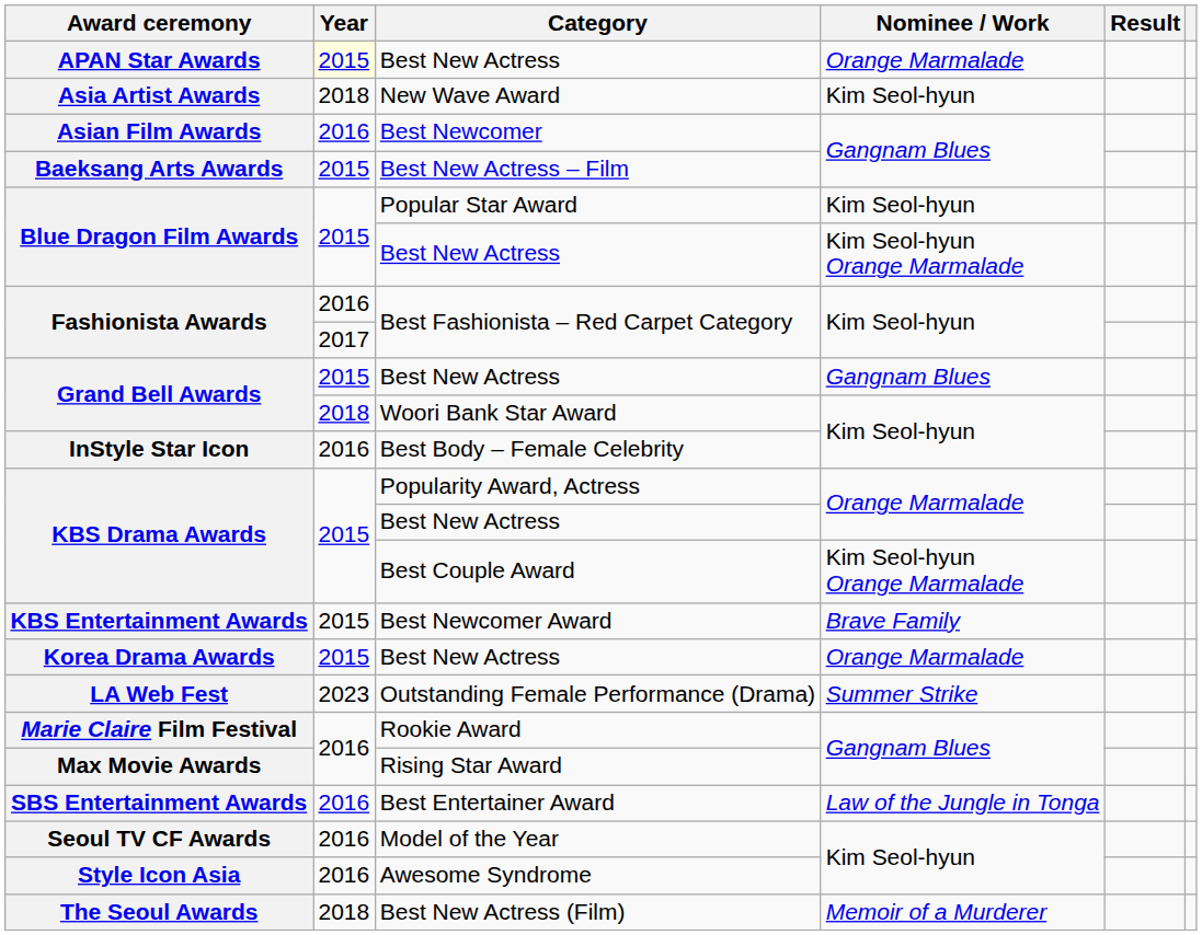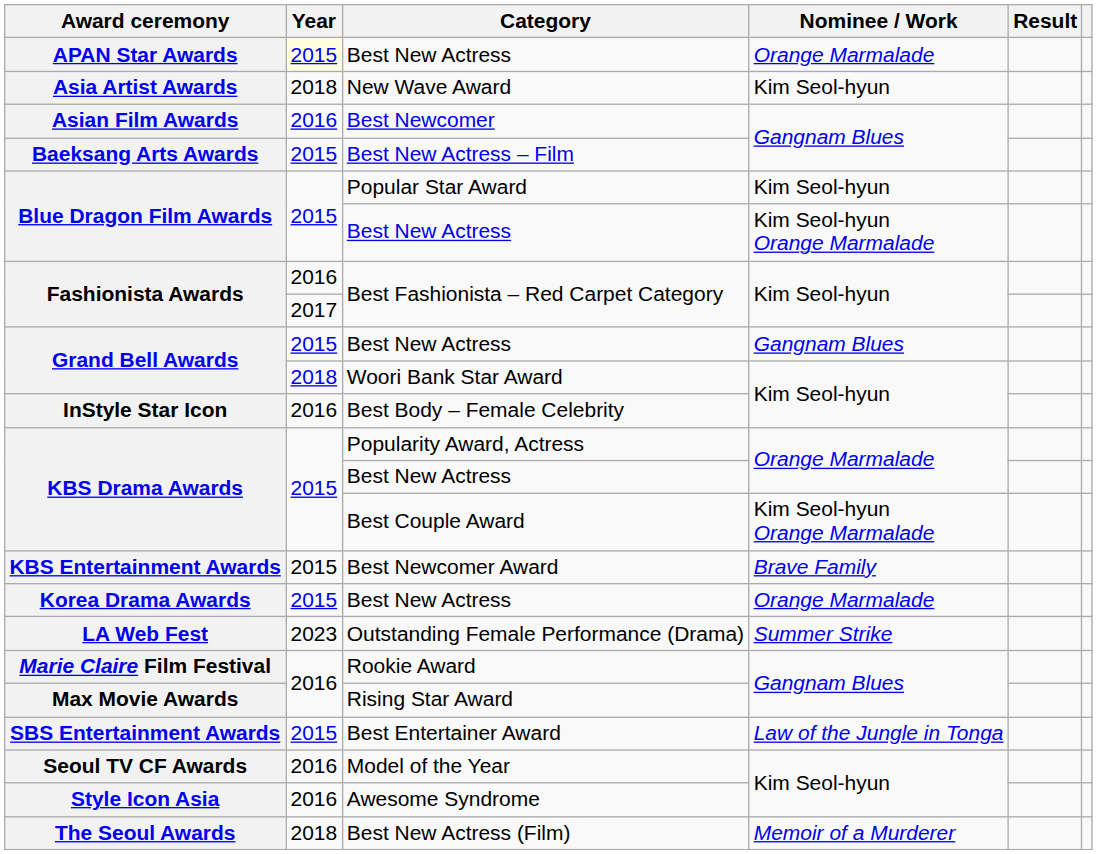SBS Entertainment Awards | Year: 2016 -> 2015
